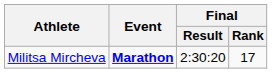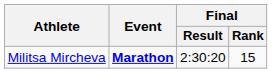Militsa Mircheva | Final / Rank: 17 -> 15
